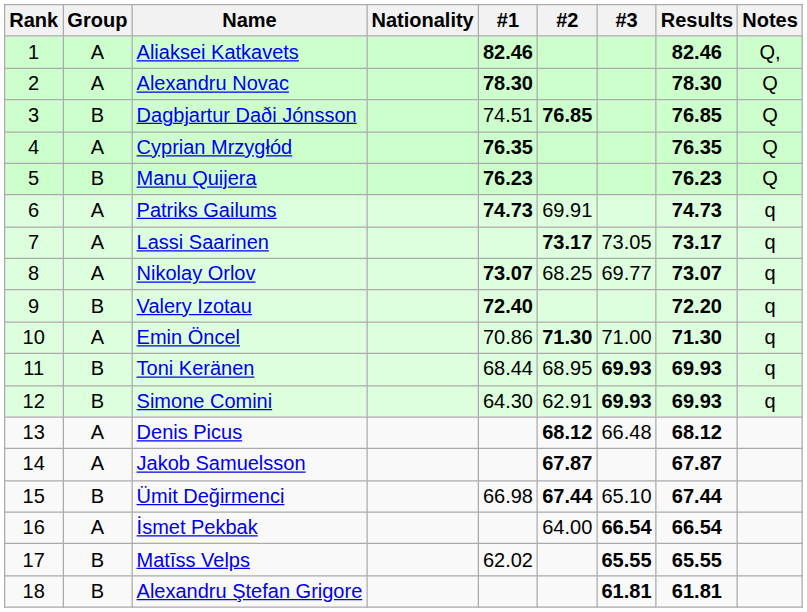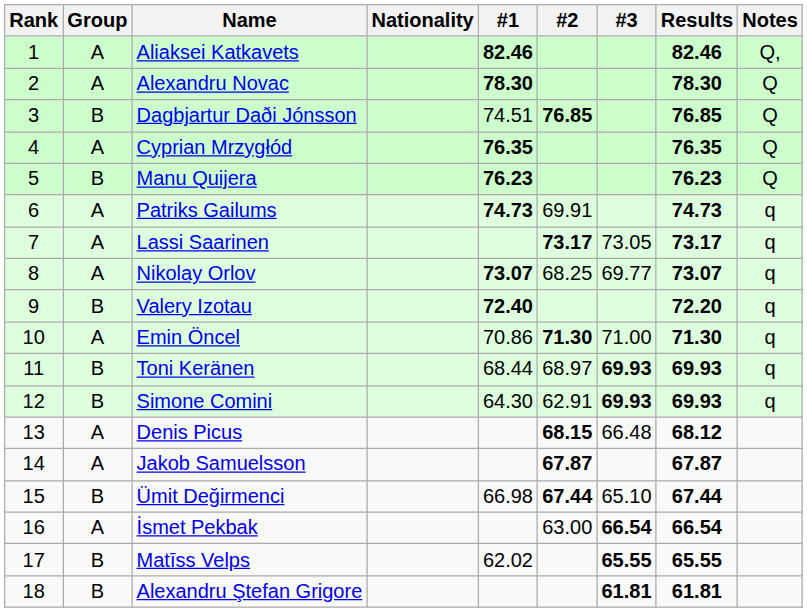Toni Keränen | #2: 68.95 -> 68.97
Denis Picus | #2: 68.12 -> 68.15
İsmet Pekbak | #2: 64.00 -> 63.00
